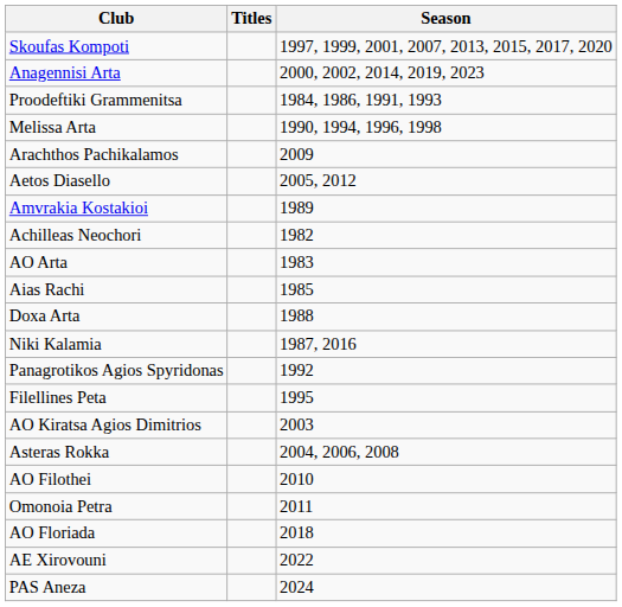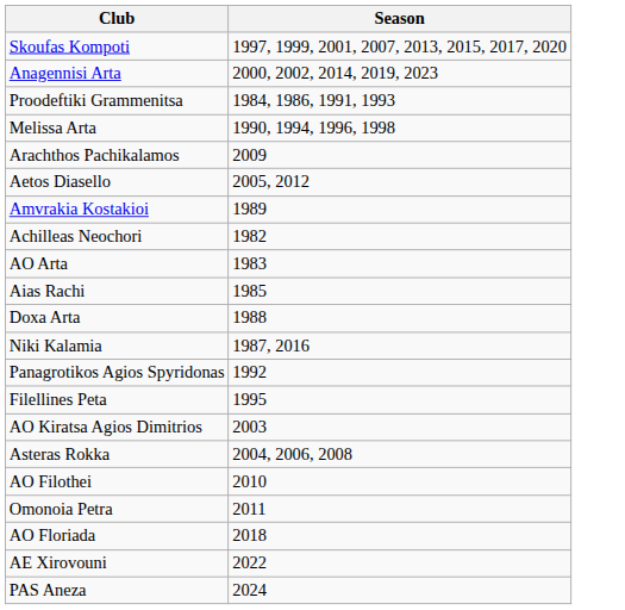- column: Titles
